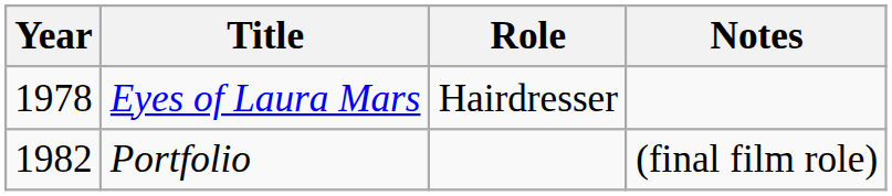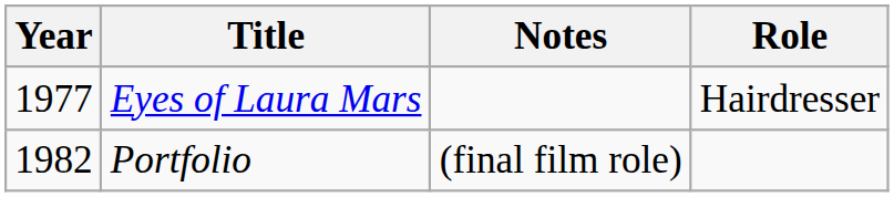columns swapped: Role <-> Notes
Eyes of Laura Mars | Year: 1978 -> 1977
